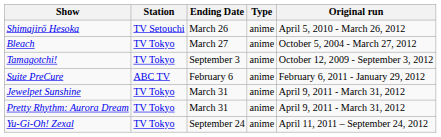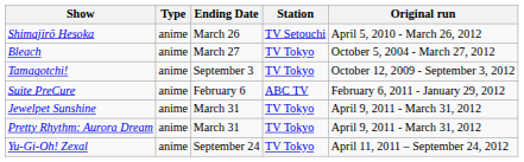columns swapped: Station <-> Type
